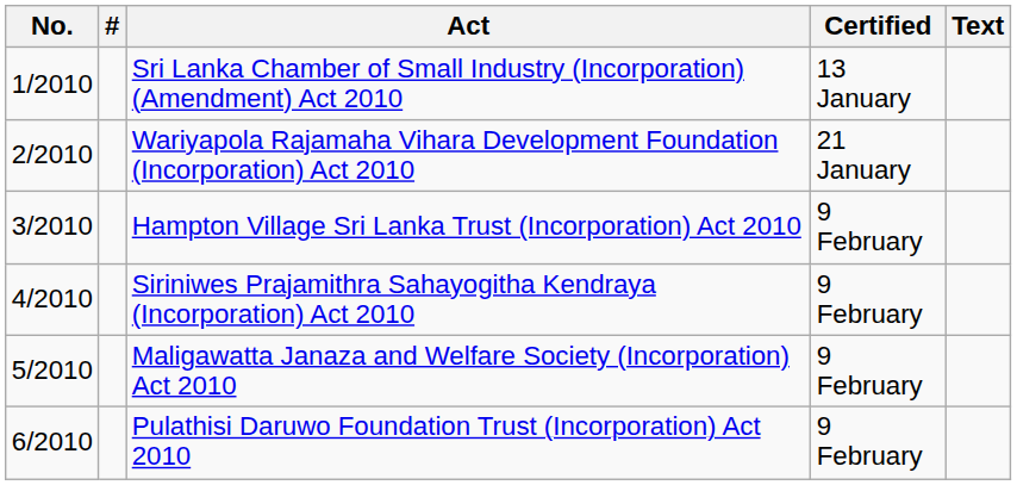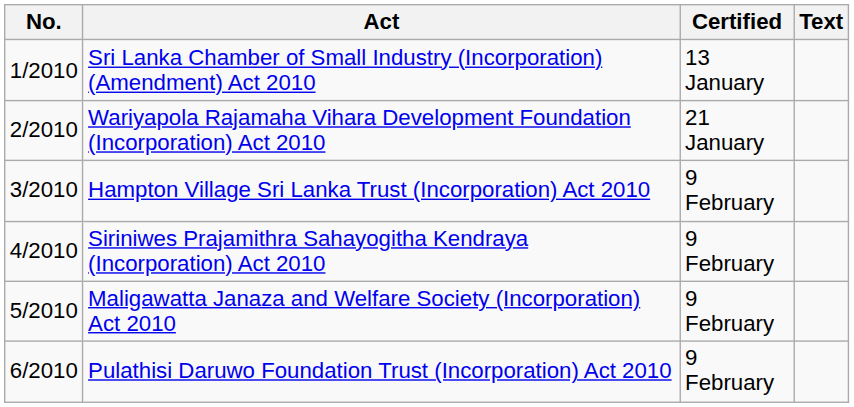- column: #
